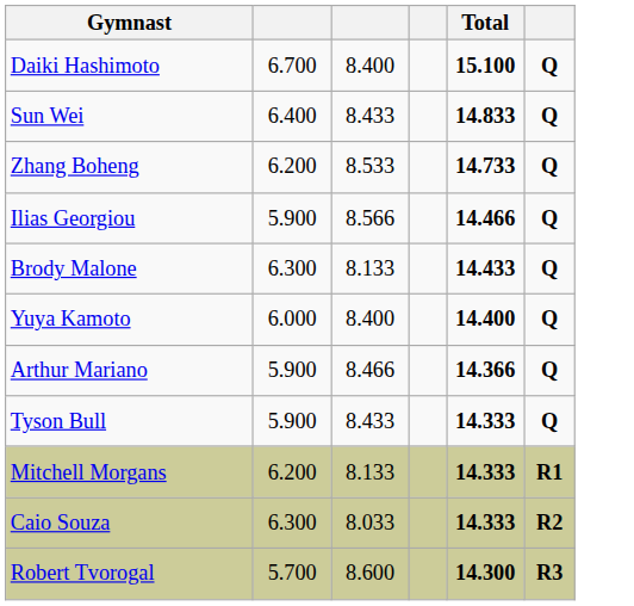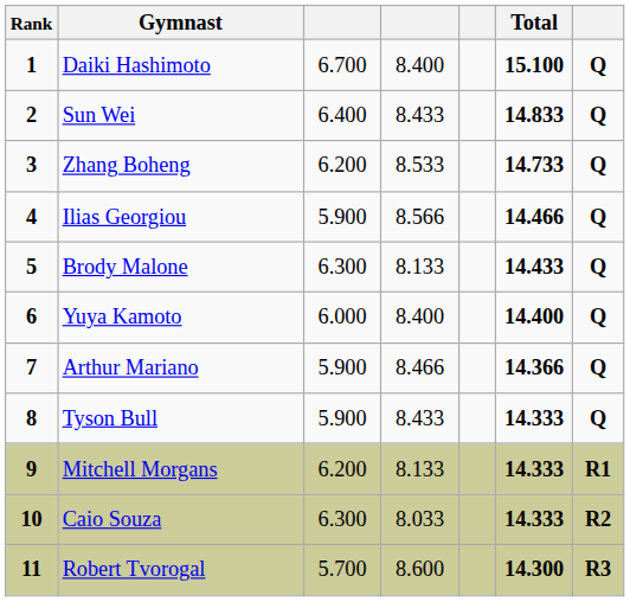+ column: Rank | 1 | 2 | 3 | 4 | 5 | 6 | 7 | 8 | 9 | 10 | 11
